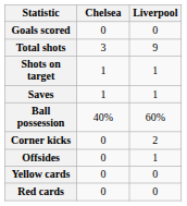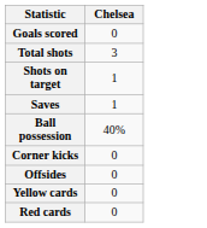- column: Liverpool | 0 | 9 | 1 | 1 | 60% | 2 | 1 | 0 | 0
